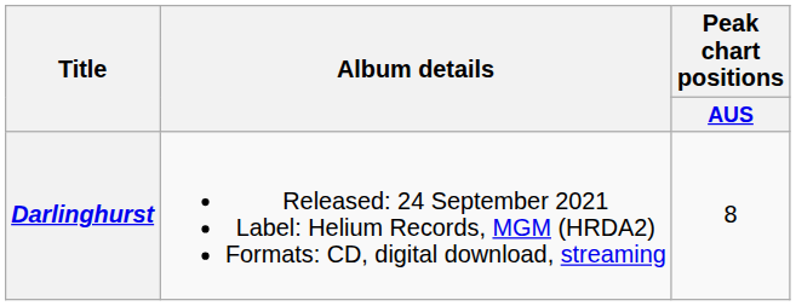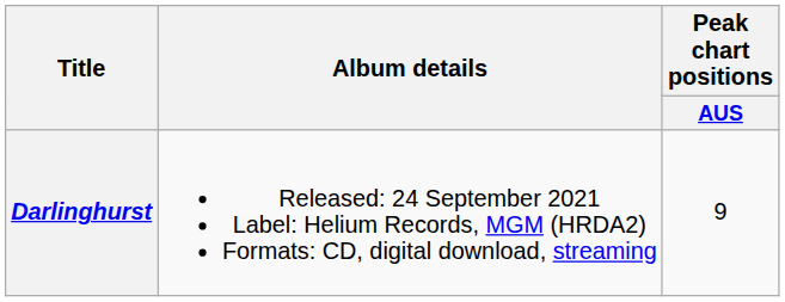Darlinghurst | Peak chart positions / AUS: 8 -> 9
